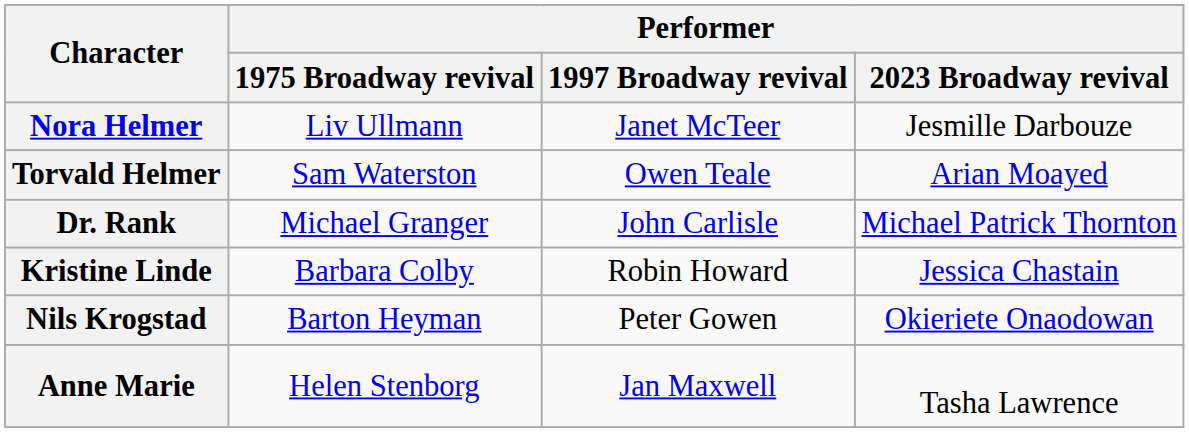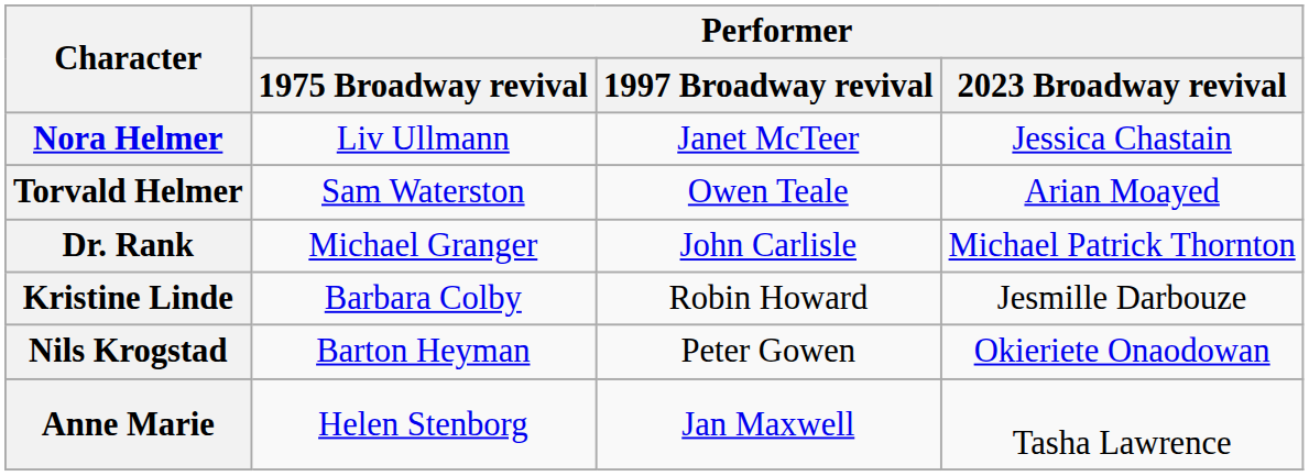Nora Helmer | Performer / 2023 Broadway revival: Jesmille Darbouze -> Jessica Chastain
Kristine Linde | Performer / 2023 Broadway revival: Jessica Chastain -> Jesmille Darbouze
